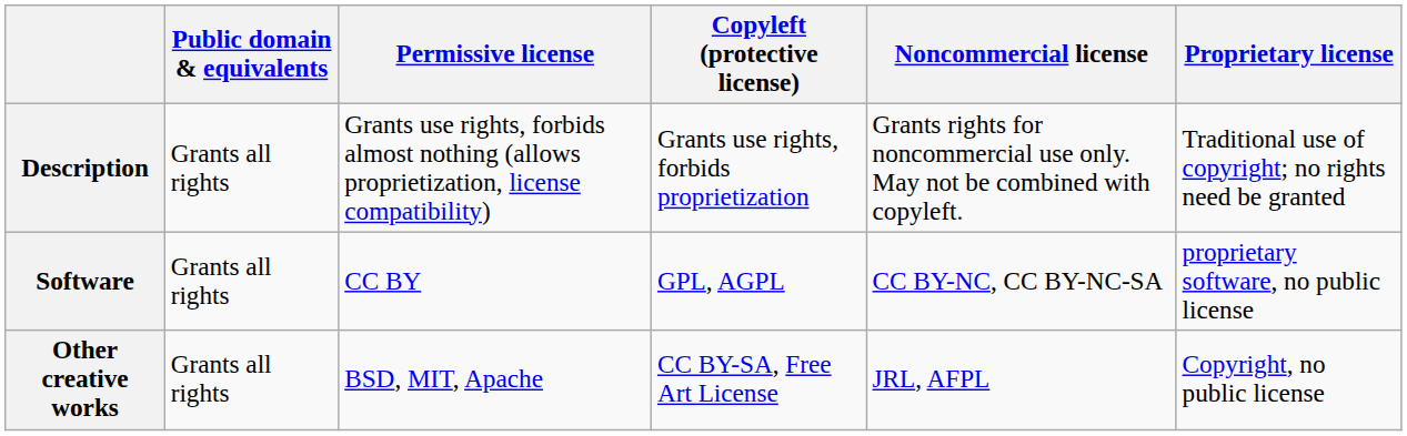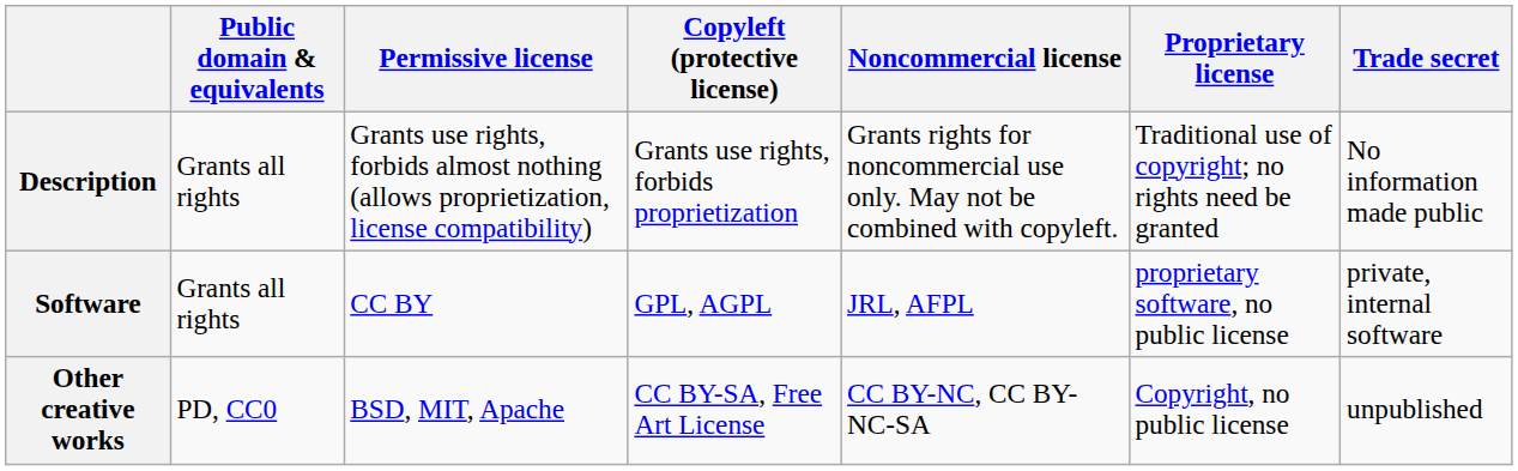+ column: Trade secret | No information made public | private, internal software | unpublished
Software | Noncommercial license: CC BY-NC, CC BY-NC-SA -> JRL, AFPL
Other creative works | Public domain & equivalents: Grants all rights -> PD, CC0
Other creative works | Noncommercial license: JRL, AFPL -> CC BY-NC, CC BY-NC-SA
